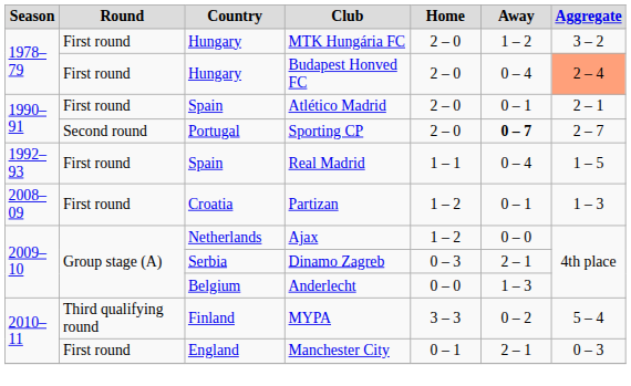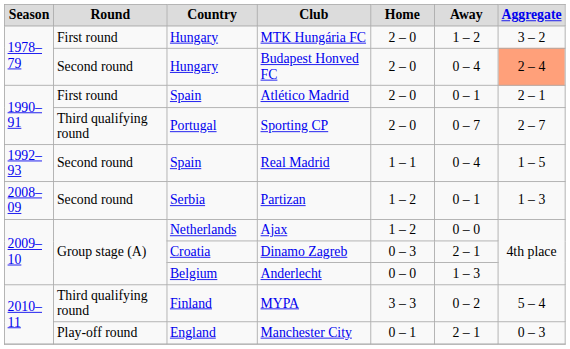Budapest Honved FC | Round: First round -> Second round
Sporting CP | Round: Second round -> Third qualifying round
Sporting CP | Away: bold -> normal
Real Madrid | Round: First round -> Second round
Partizan | Round: First round -> Second round
Partizan | Country: Croatia -> Serbia
Dinamo Zagreb | Country: Serbia -> Croatia
Manchester City | Round: First round -> Play-off round
